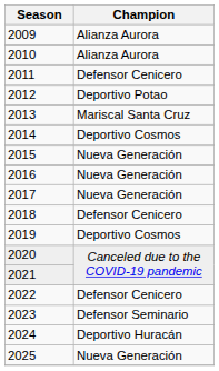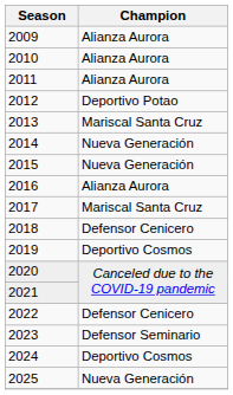2011 | Champion: Defensor Cenicero -> Alianza Aurora
2014 | Champion: Deportivo Cosmos -> Nueva Generación
2016 | Champion: Nueva Generación -> Alianza Aurora
2017 | Champion: Nueva Generación -> Mariscal Santa Cruz
2024 | Champion: Deportivo Huracán -> Deportivo Cosmos
